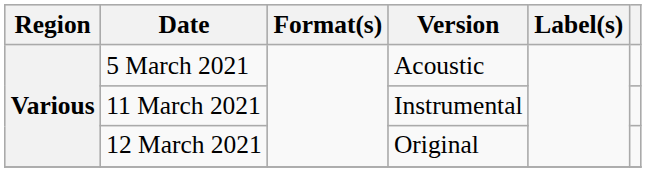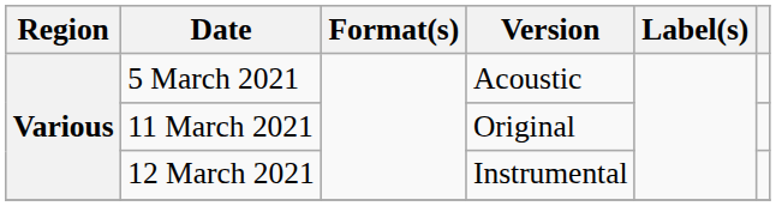11 March 2021 | Version: Instrumental -> Original
12 March 2021 | Version: Original -> Instrumental
